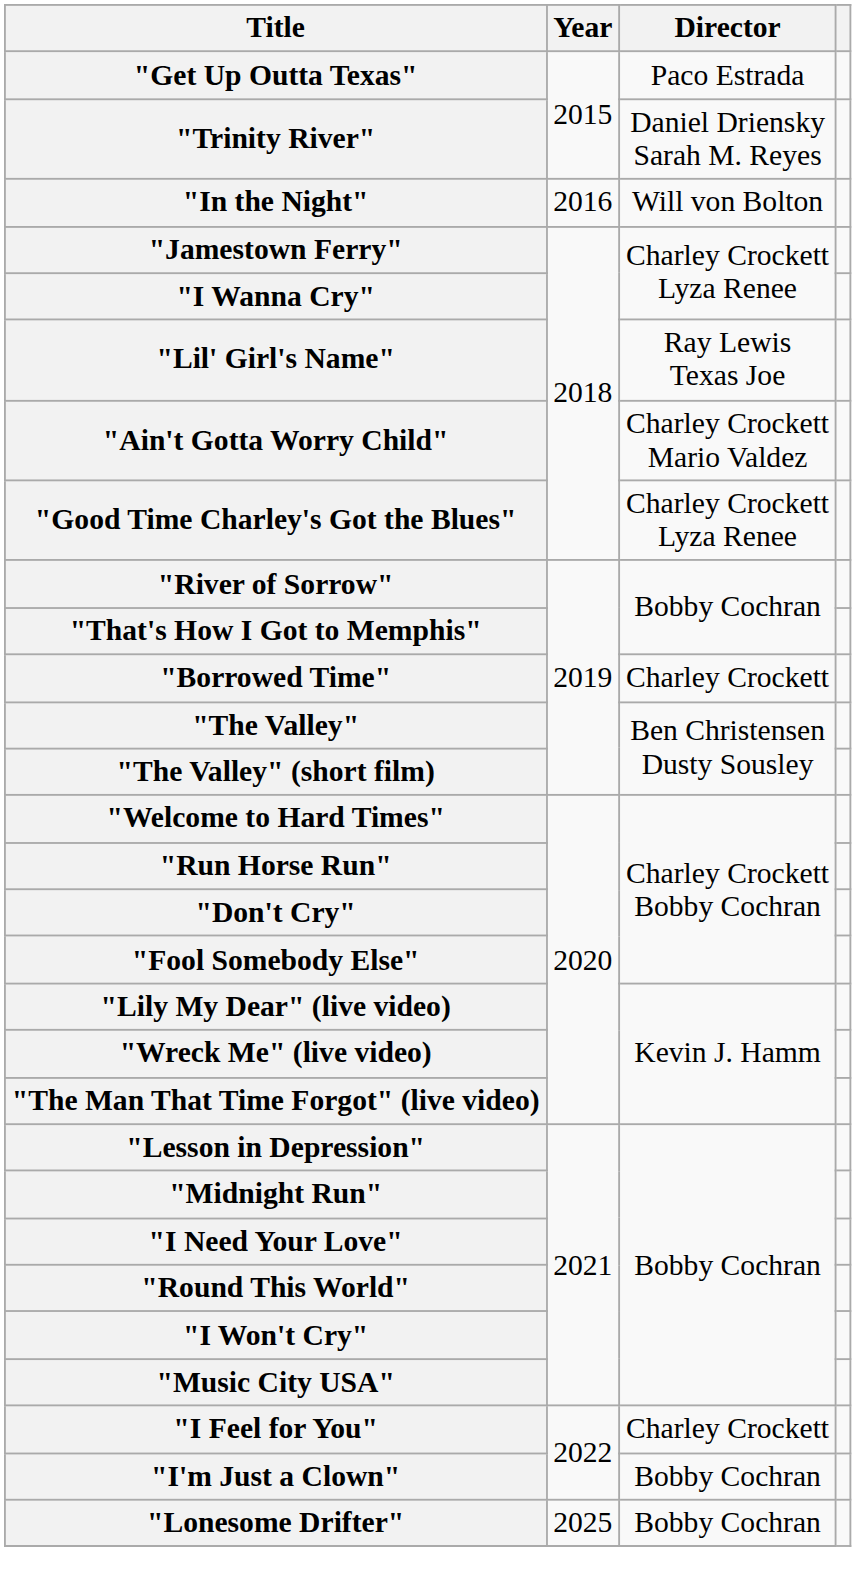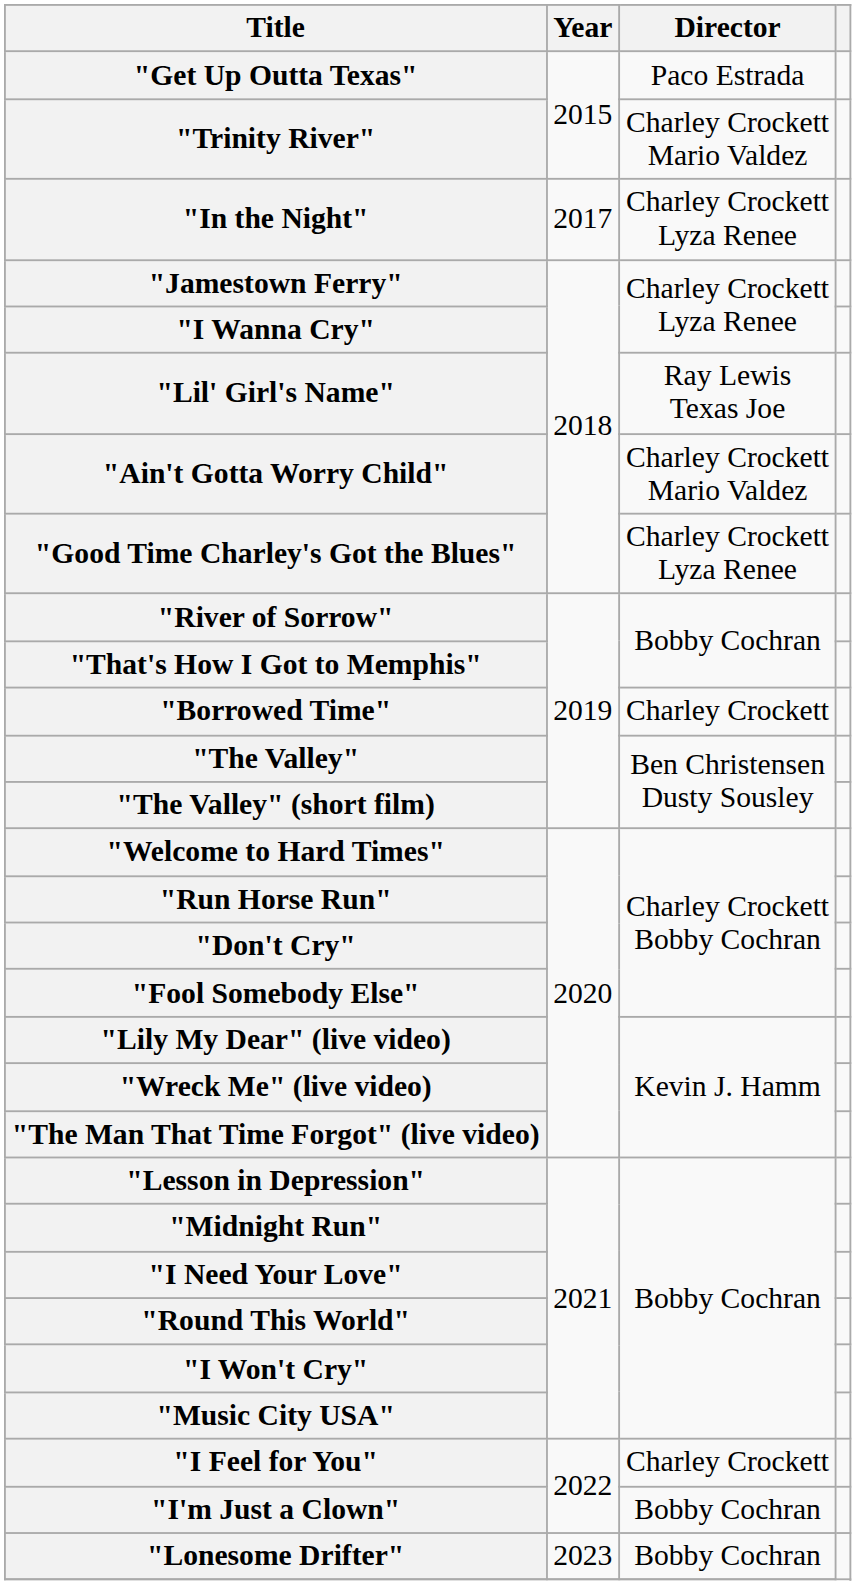"Trinity River" | Director: Daniel Driensky Sarah M. Reyes -> Charley Crockett Mario Valdez
"In the Night" | Year: 2016 -> 2017
"In the Night" | Director: Will von Bolton -> Charley Crockett Lyza Renee
"Lonesome Drifter" | Year: 2025 -> 2023
